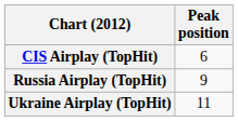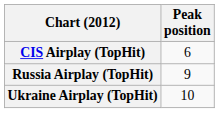Ukraine Airplay (TopHit) | Peak position: 11 -> 10
